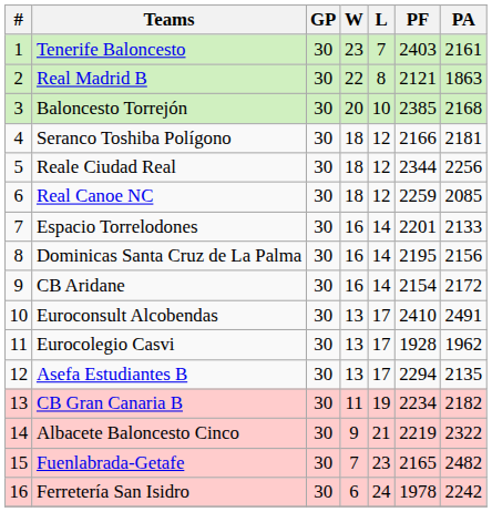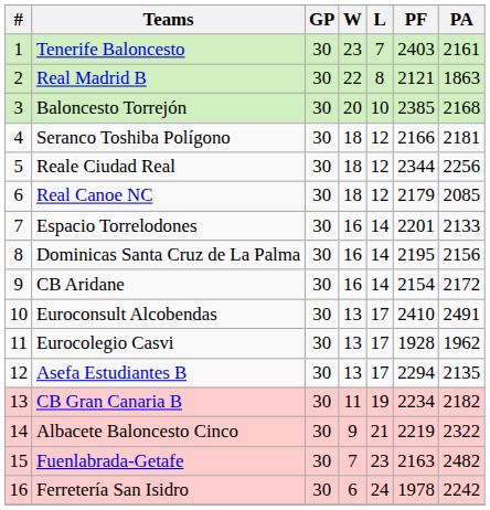Real Canoe NC | PF: 2259 -> 2179
Fuenlabrada-Getafe | PF: 2165 -> 2163
